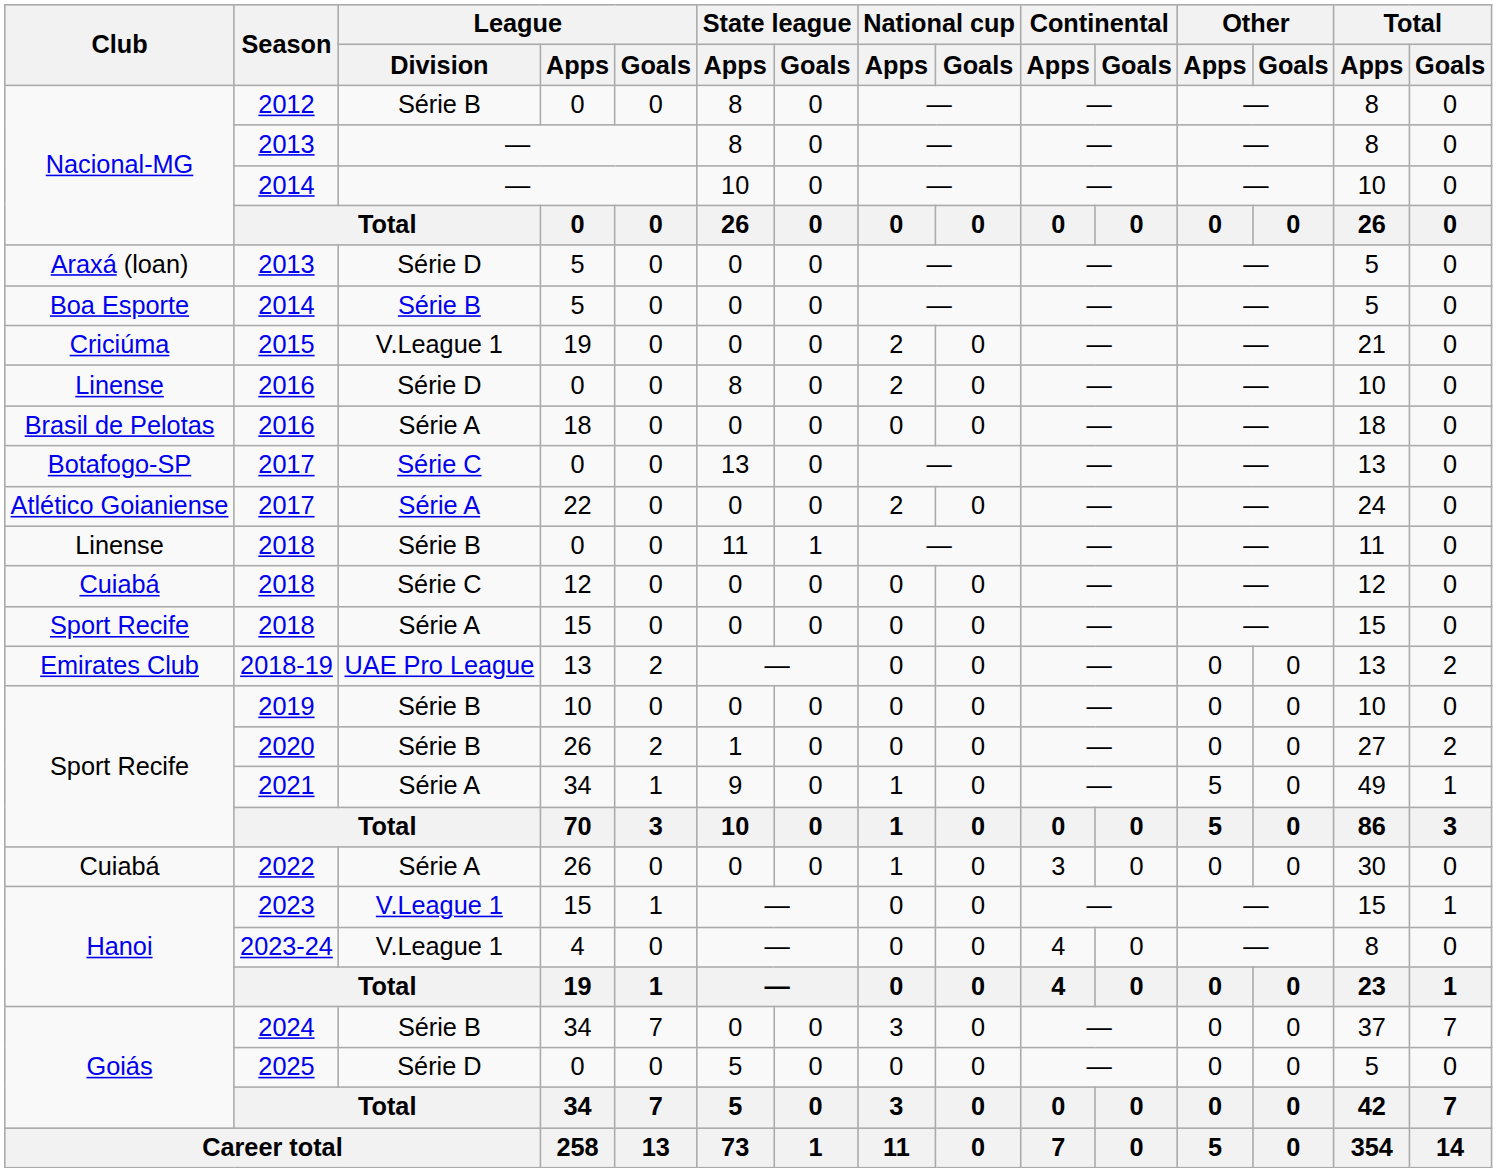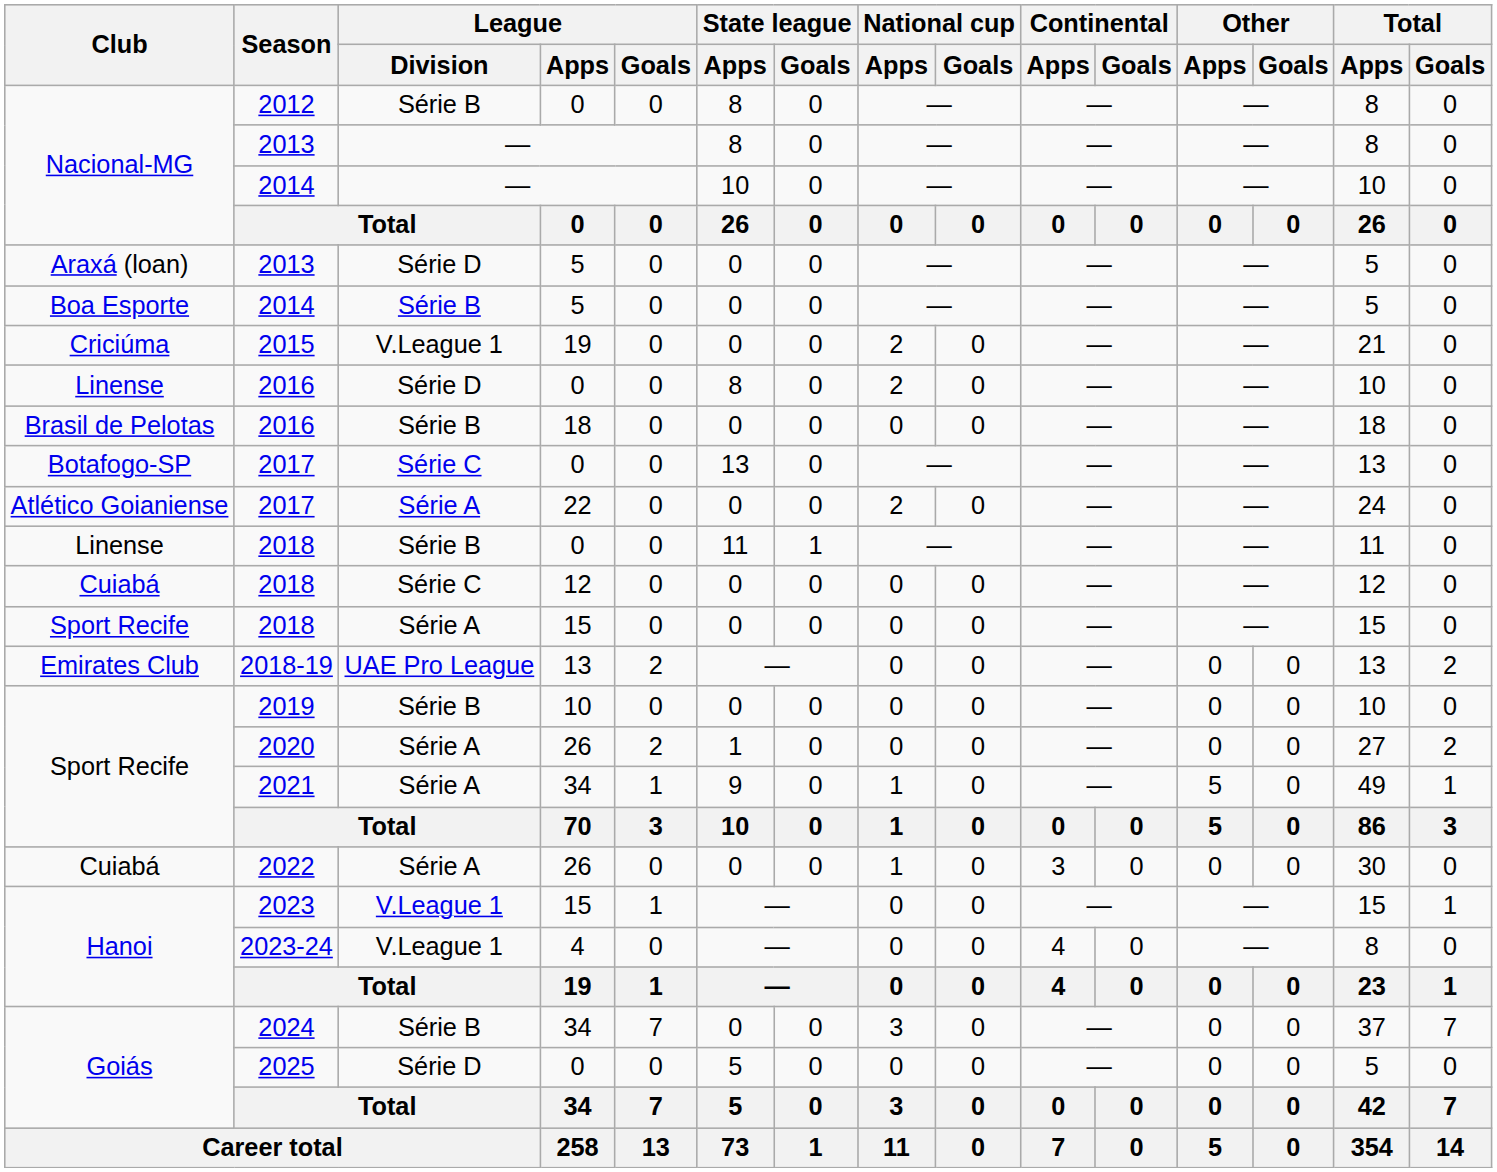Brasil de Pelotas / 2016 | League / Division: Série A -> Série B
2020 | League / Division: Série B -> Série A
